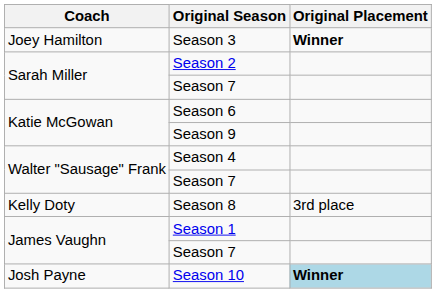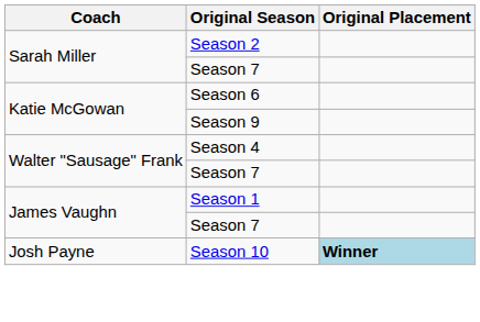- row: Joey Hamilton | Season 3 | Winner
- row: Kelly Doty | Season 8 | 3rd place
